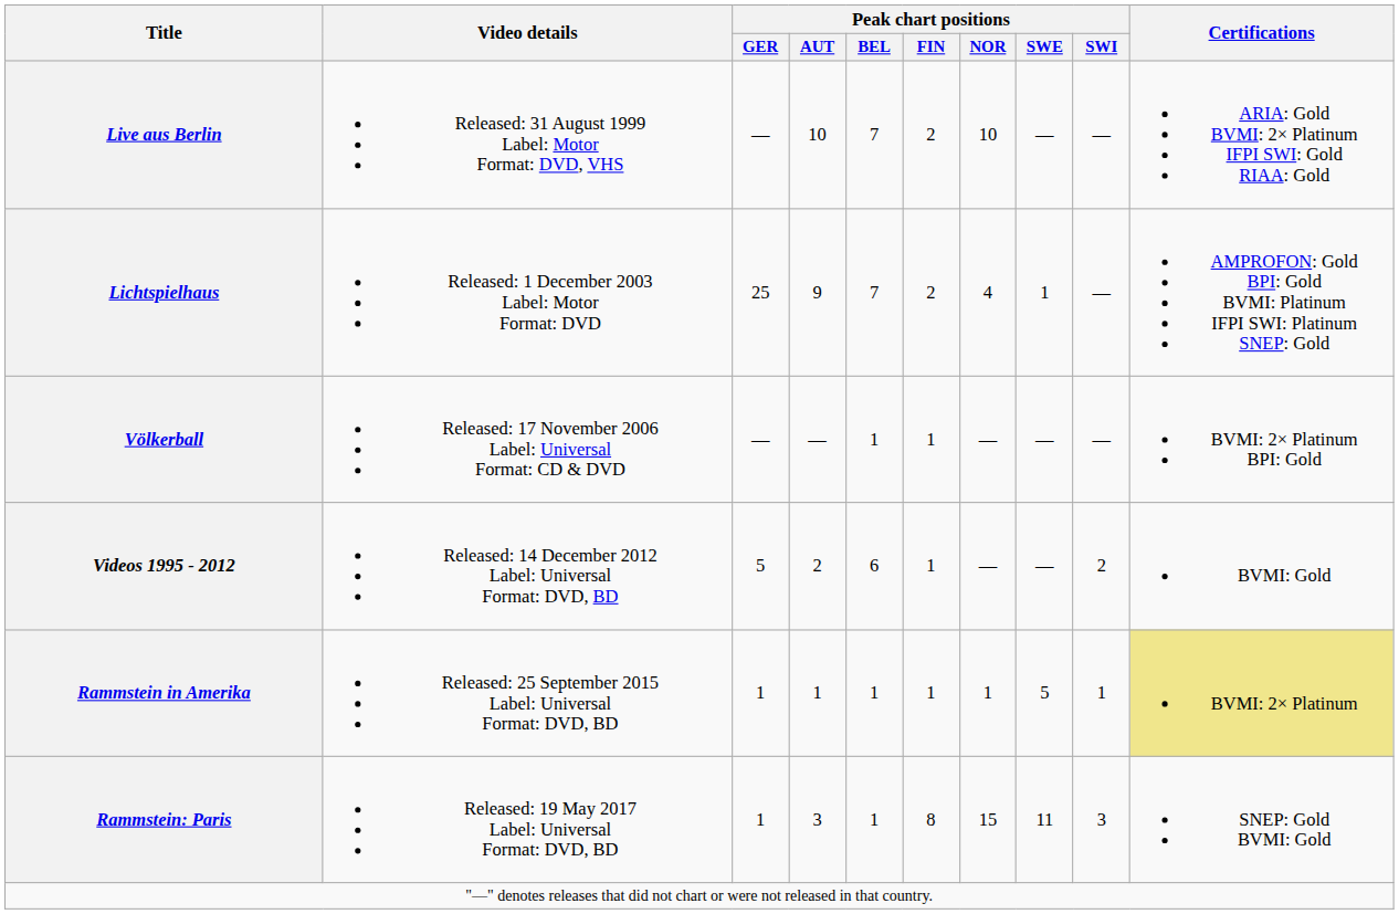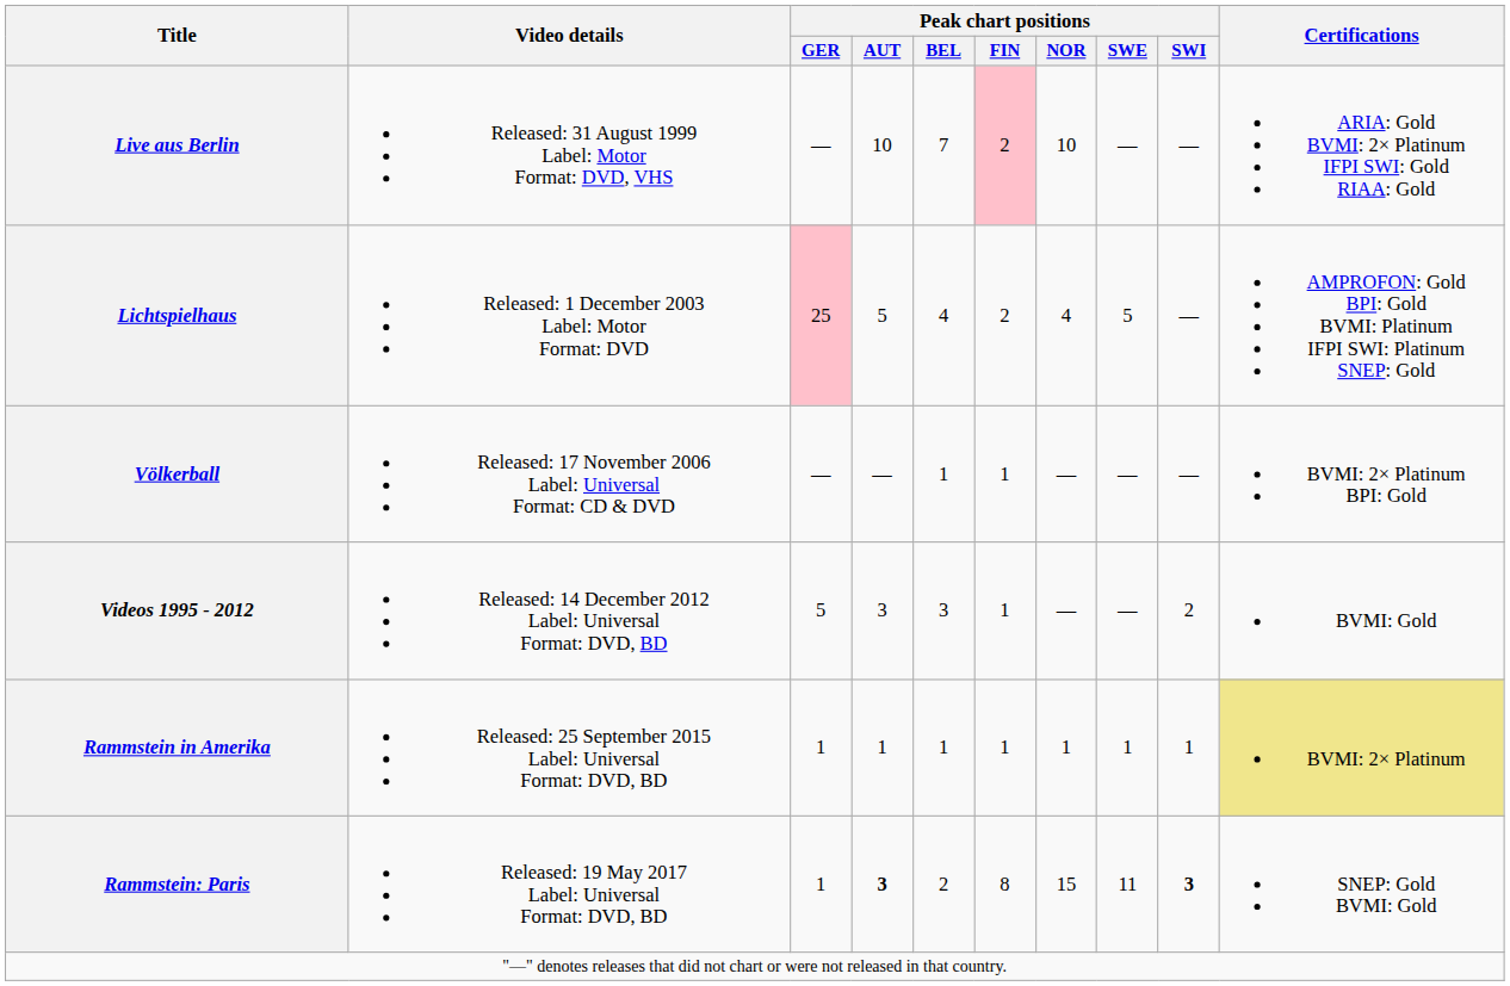Live aus Berlin | Peak chart positions / FIN: no background -> pink background
Lichtspielhaus | Peak chart positions / GER: no background -> pink background
Lichtspielhaus | Peak chart positions / AUT: 9 -> 5
Lichtspielhaus | Peak chart positions / BEL: 7 -> 4
Lichtspielhaus | Peak chart positions / SWE: 1 -> 5
Videos 1995 - 2012 | Peak chart positions / AUT: 2 -> 3
Videos 1995 - 2012 | Peak chart positions / BEL: 6 -> 3
Rammstein in Amerika | Peak chart positions / SWE: 5 -> 1
Rammstein: Paris | Peak chart positions / AUT: normal -> bold
Rammstein: Paris | Peak chart positions / BEL: 1 -> 2
Rammstein: Paris | Peak chart positions / SWI: normal -> bold
